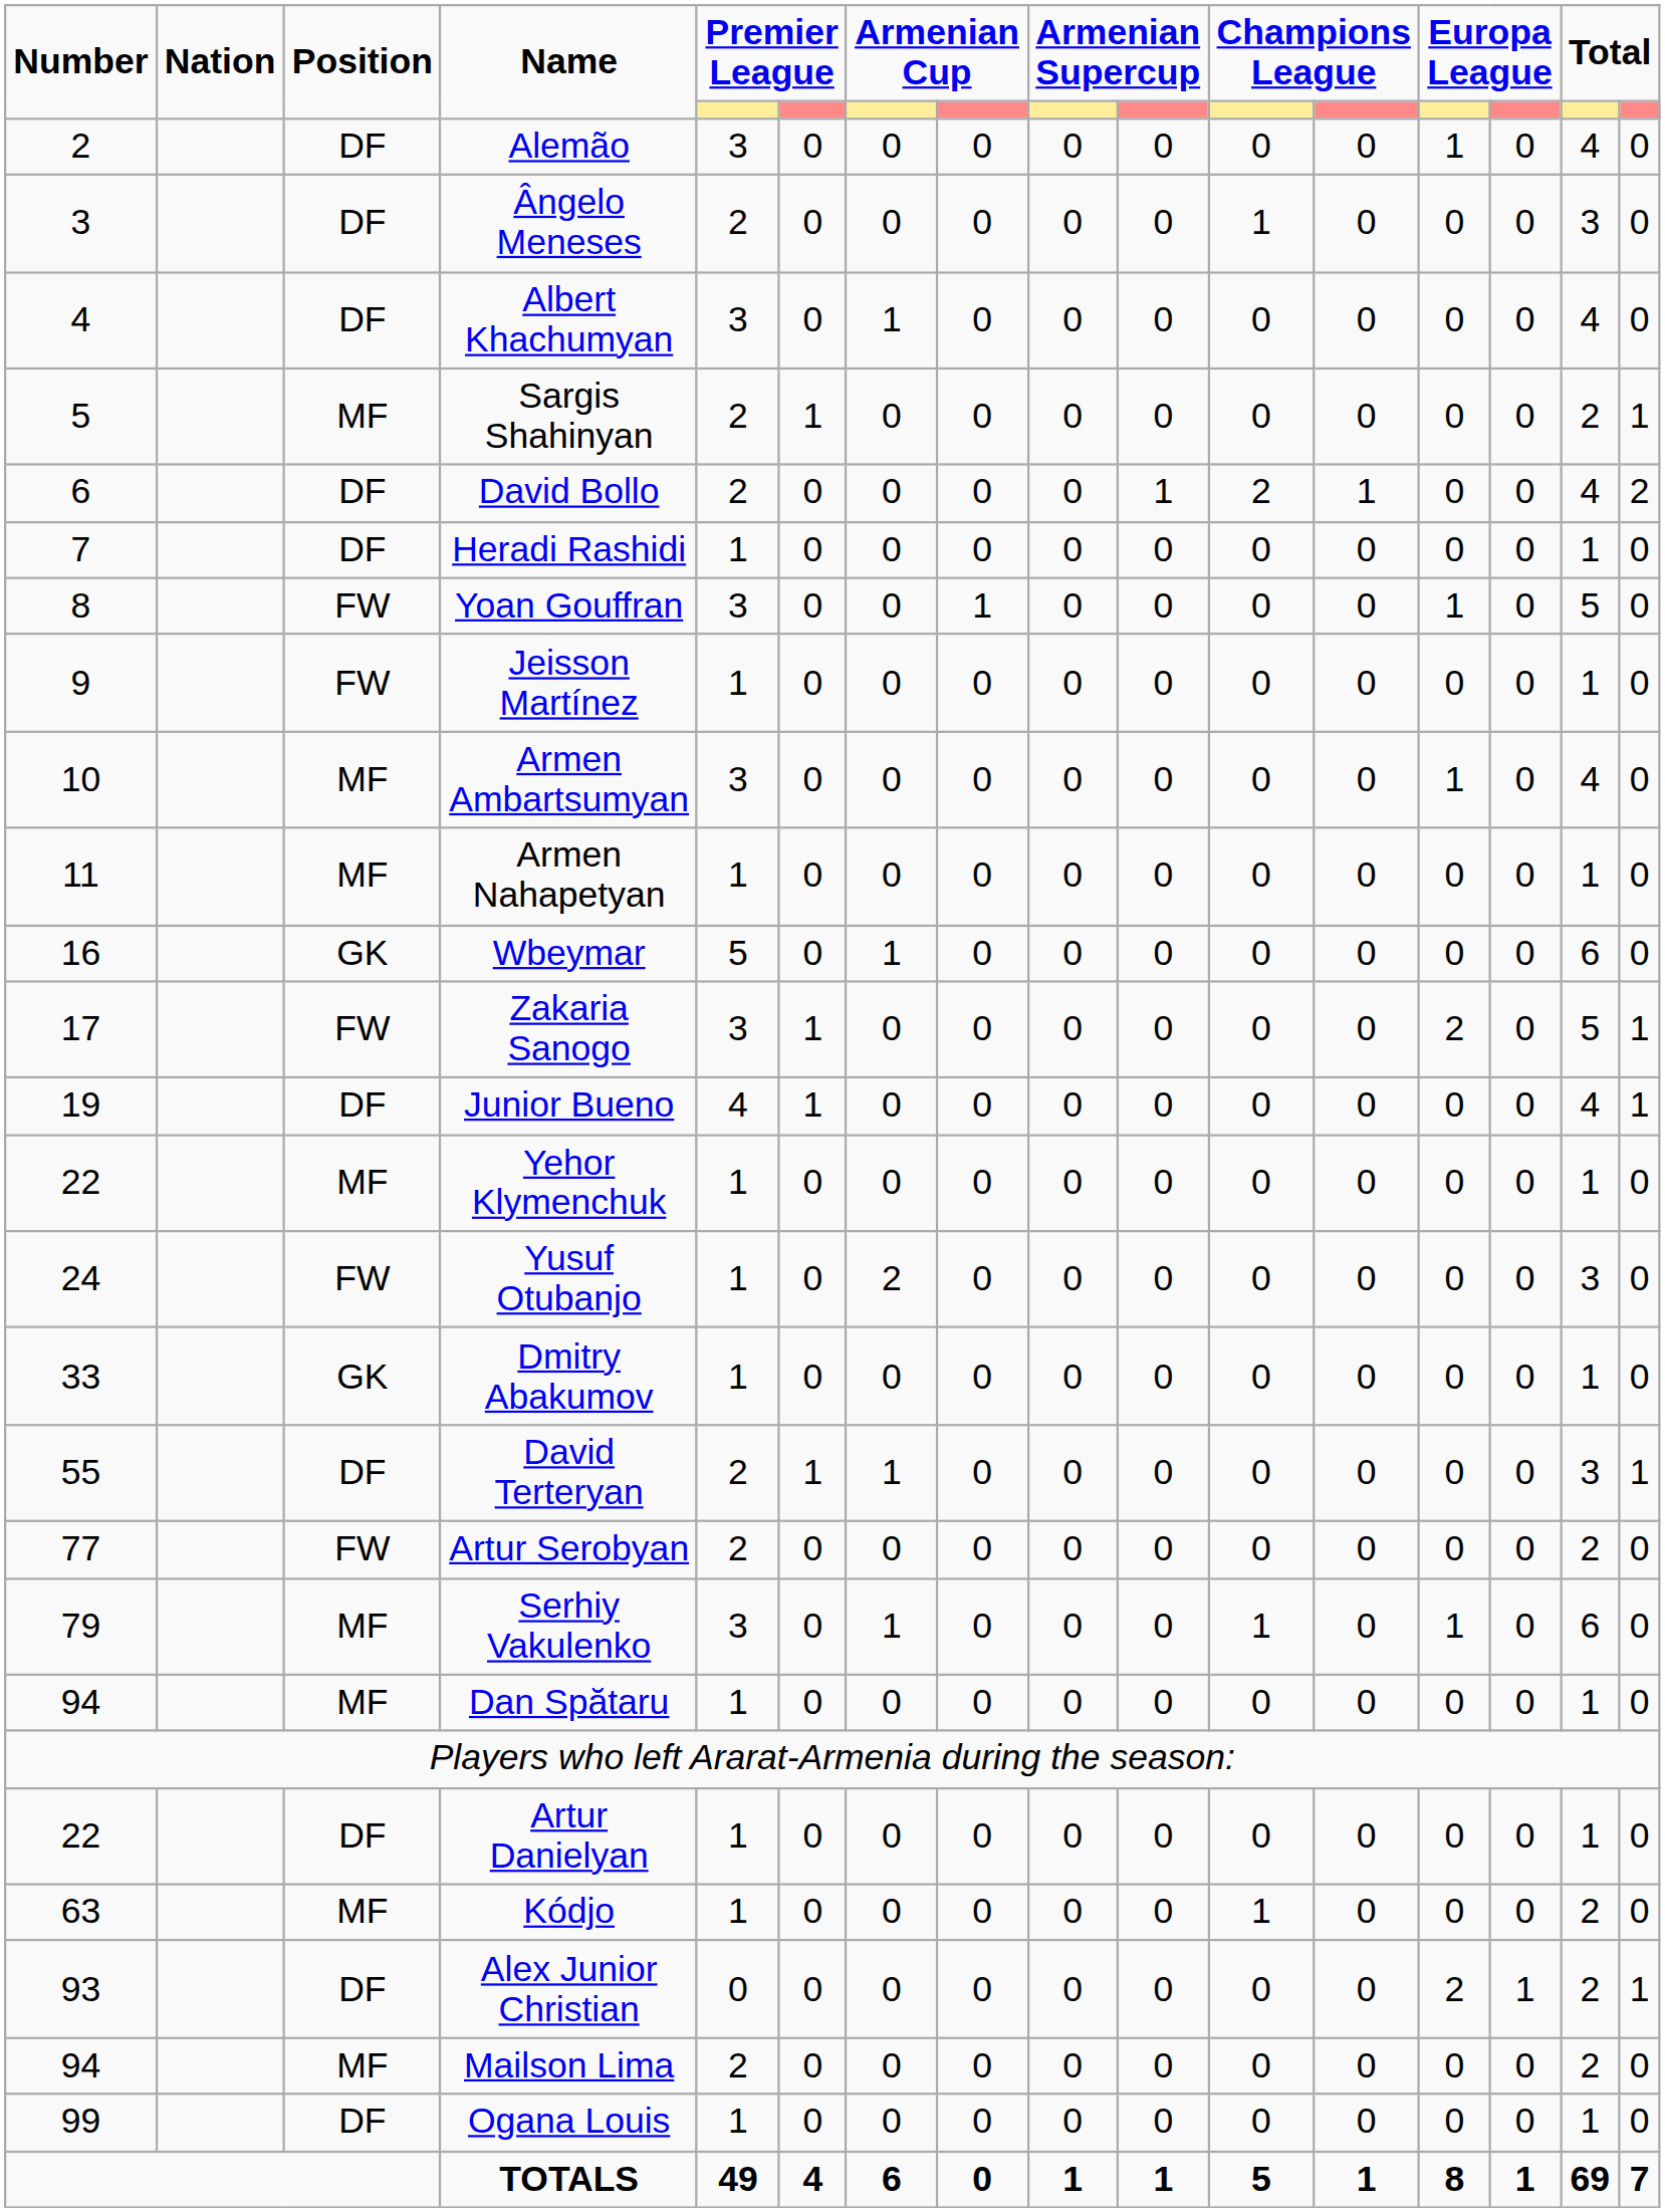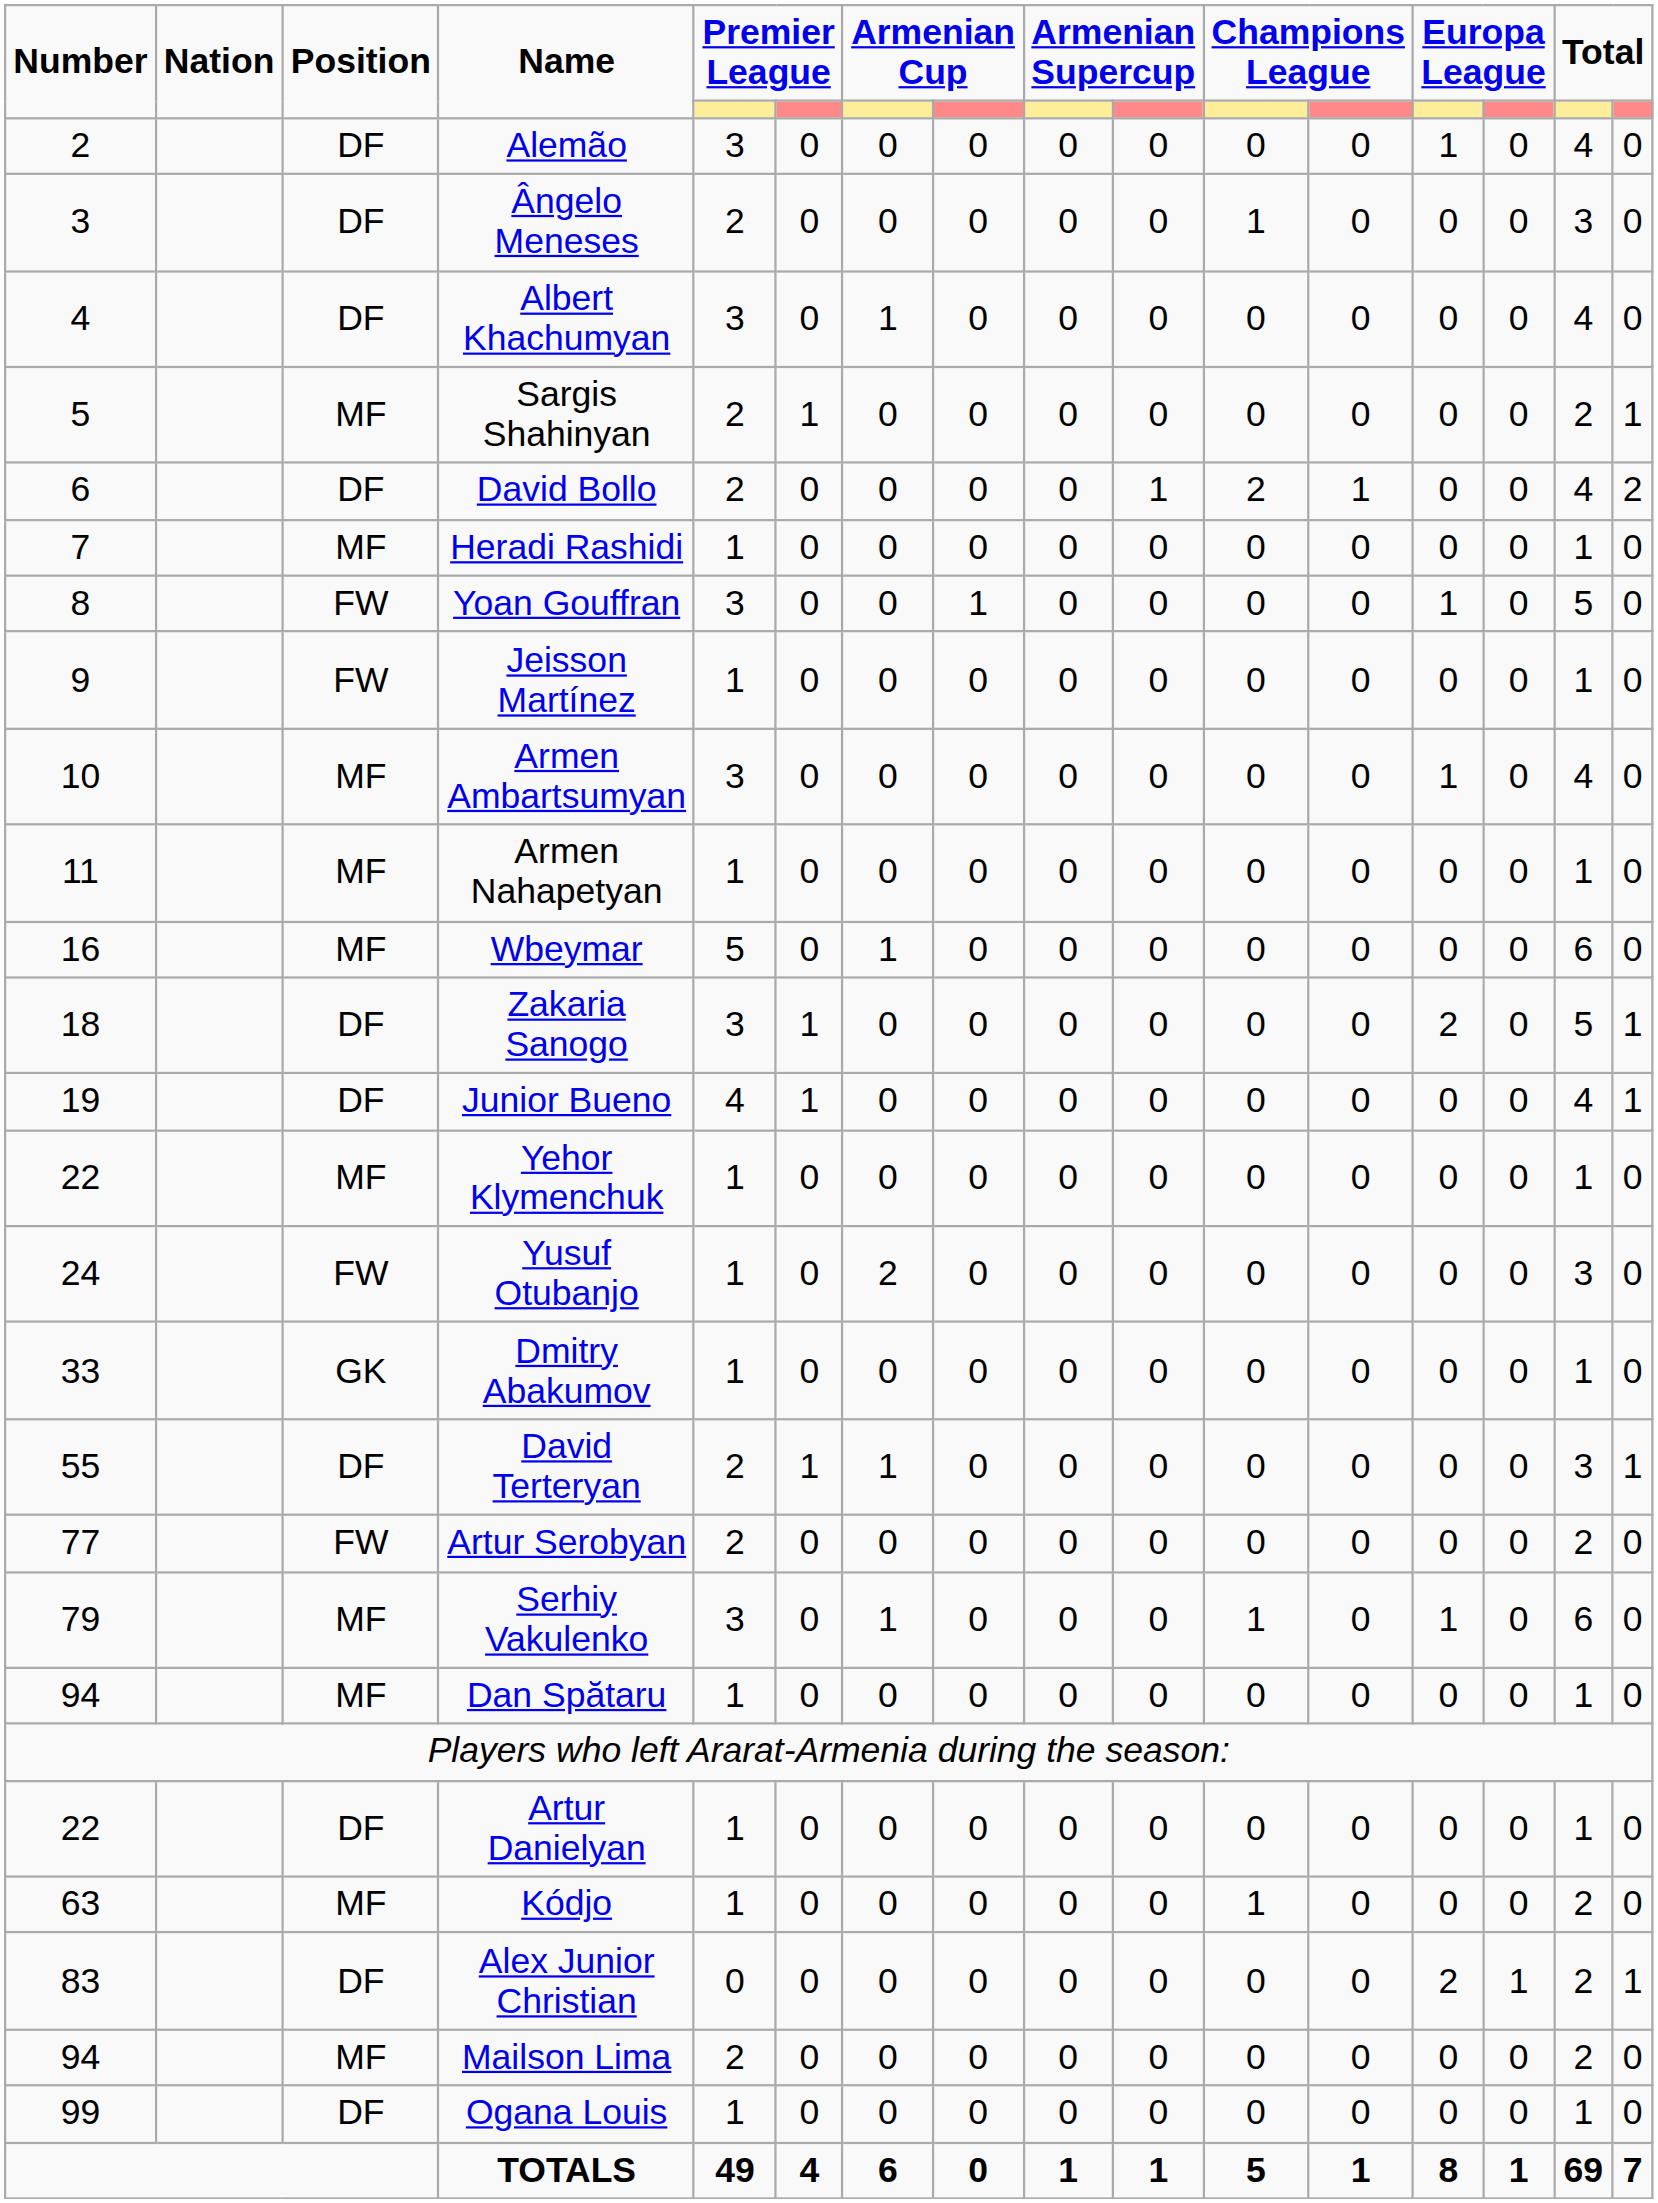Heradi Rashidi | Position: DF -> MF
Wbeymar | Position: GK -> MF
Zakaria Sanogo | Number: 17 -> 18
Zakaria Sanogo | Position: FW -> DF
Alex Junior Christian | Number: 93 -> 83
